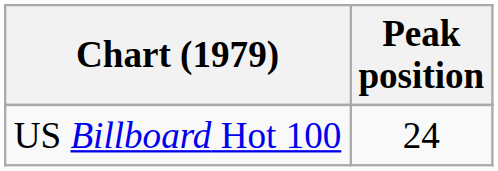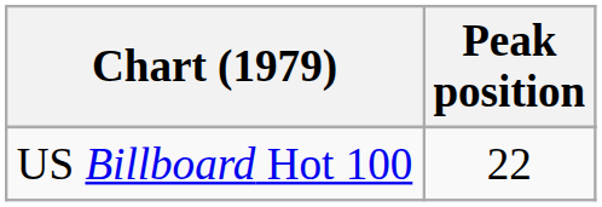US Billboard Hot 100 | Peak position: 24 -> 22
